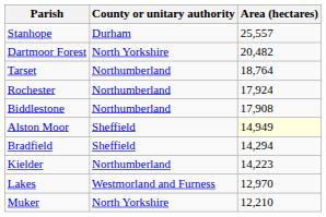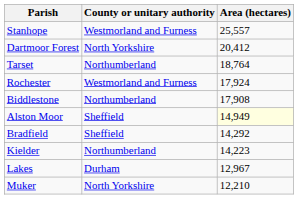Stanhope | County or unitary authority: Durham -> Westmorland and Furness
Dartmoor Forest | Area (hectares): 20,482 -> 20,412
Rochester | County or unitary authority: Northumberland -> Westmorland and Furness
Bradfield | Area (hectares): 14,294 -> 14,292
Lakes | County or unitary authority: Westmorland and Furness -> Durham
Lakes | Area (hectares): 12,970 -> 12,967
